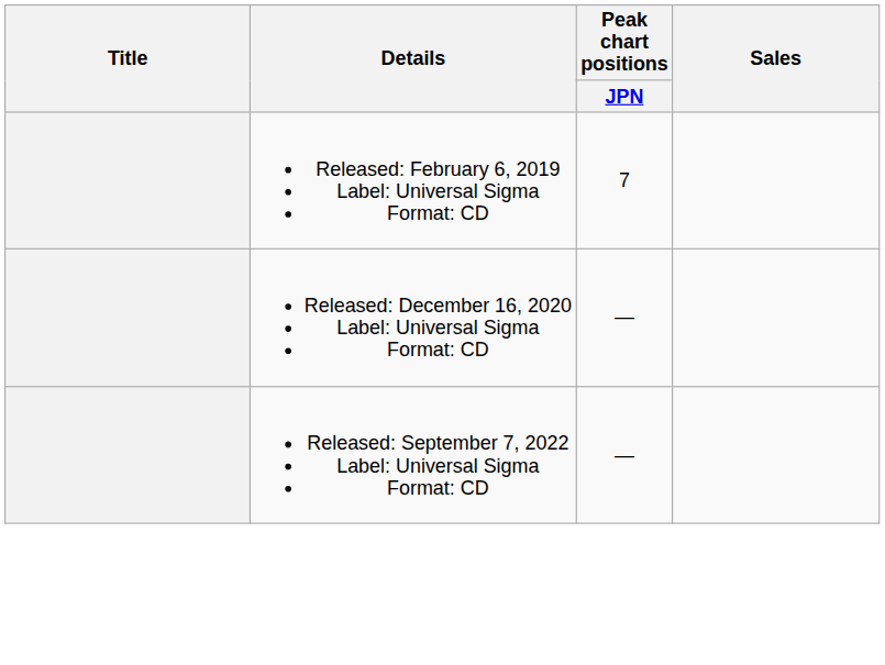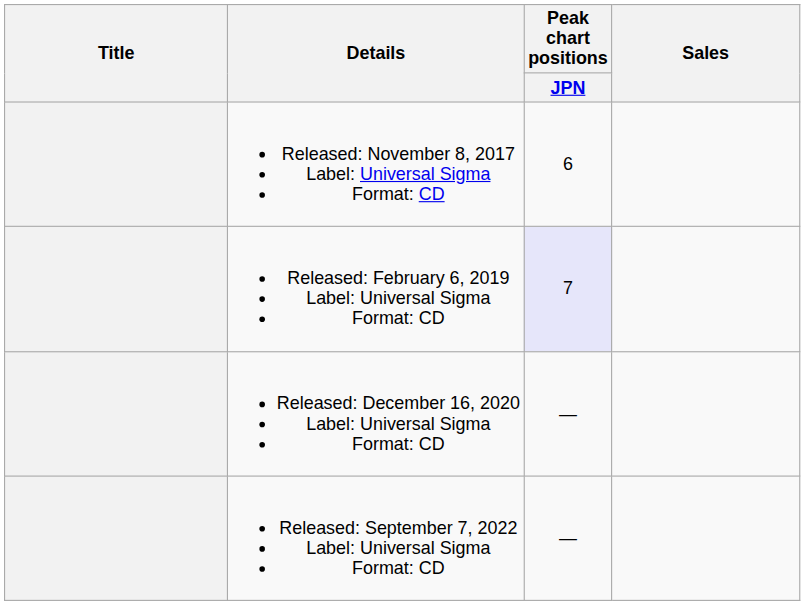+ row: Released: November 8, 2017 Label: Universal Sigma Format: CD | 6
Released: February 6, 2019 Label: Universal Sigma Format: CD | Peak chart positions / JPN: no background -> lavender background
